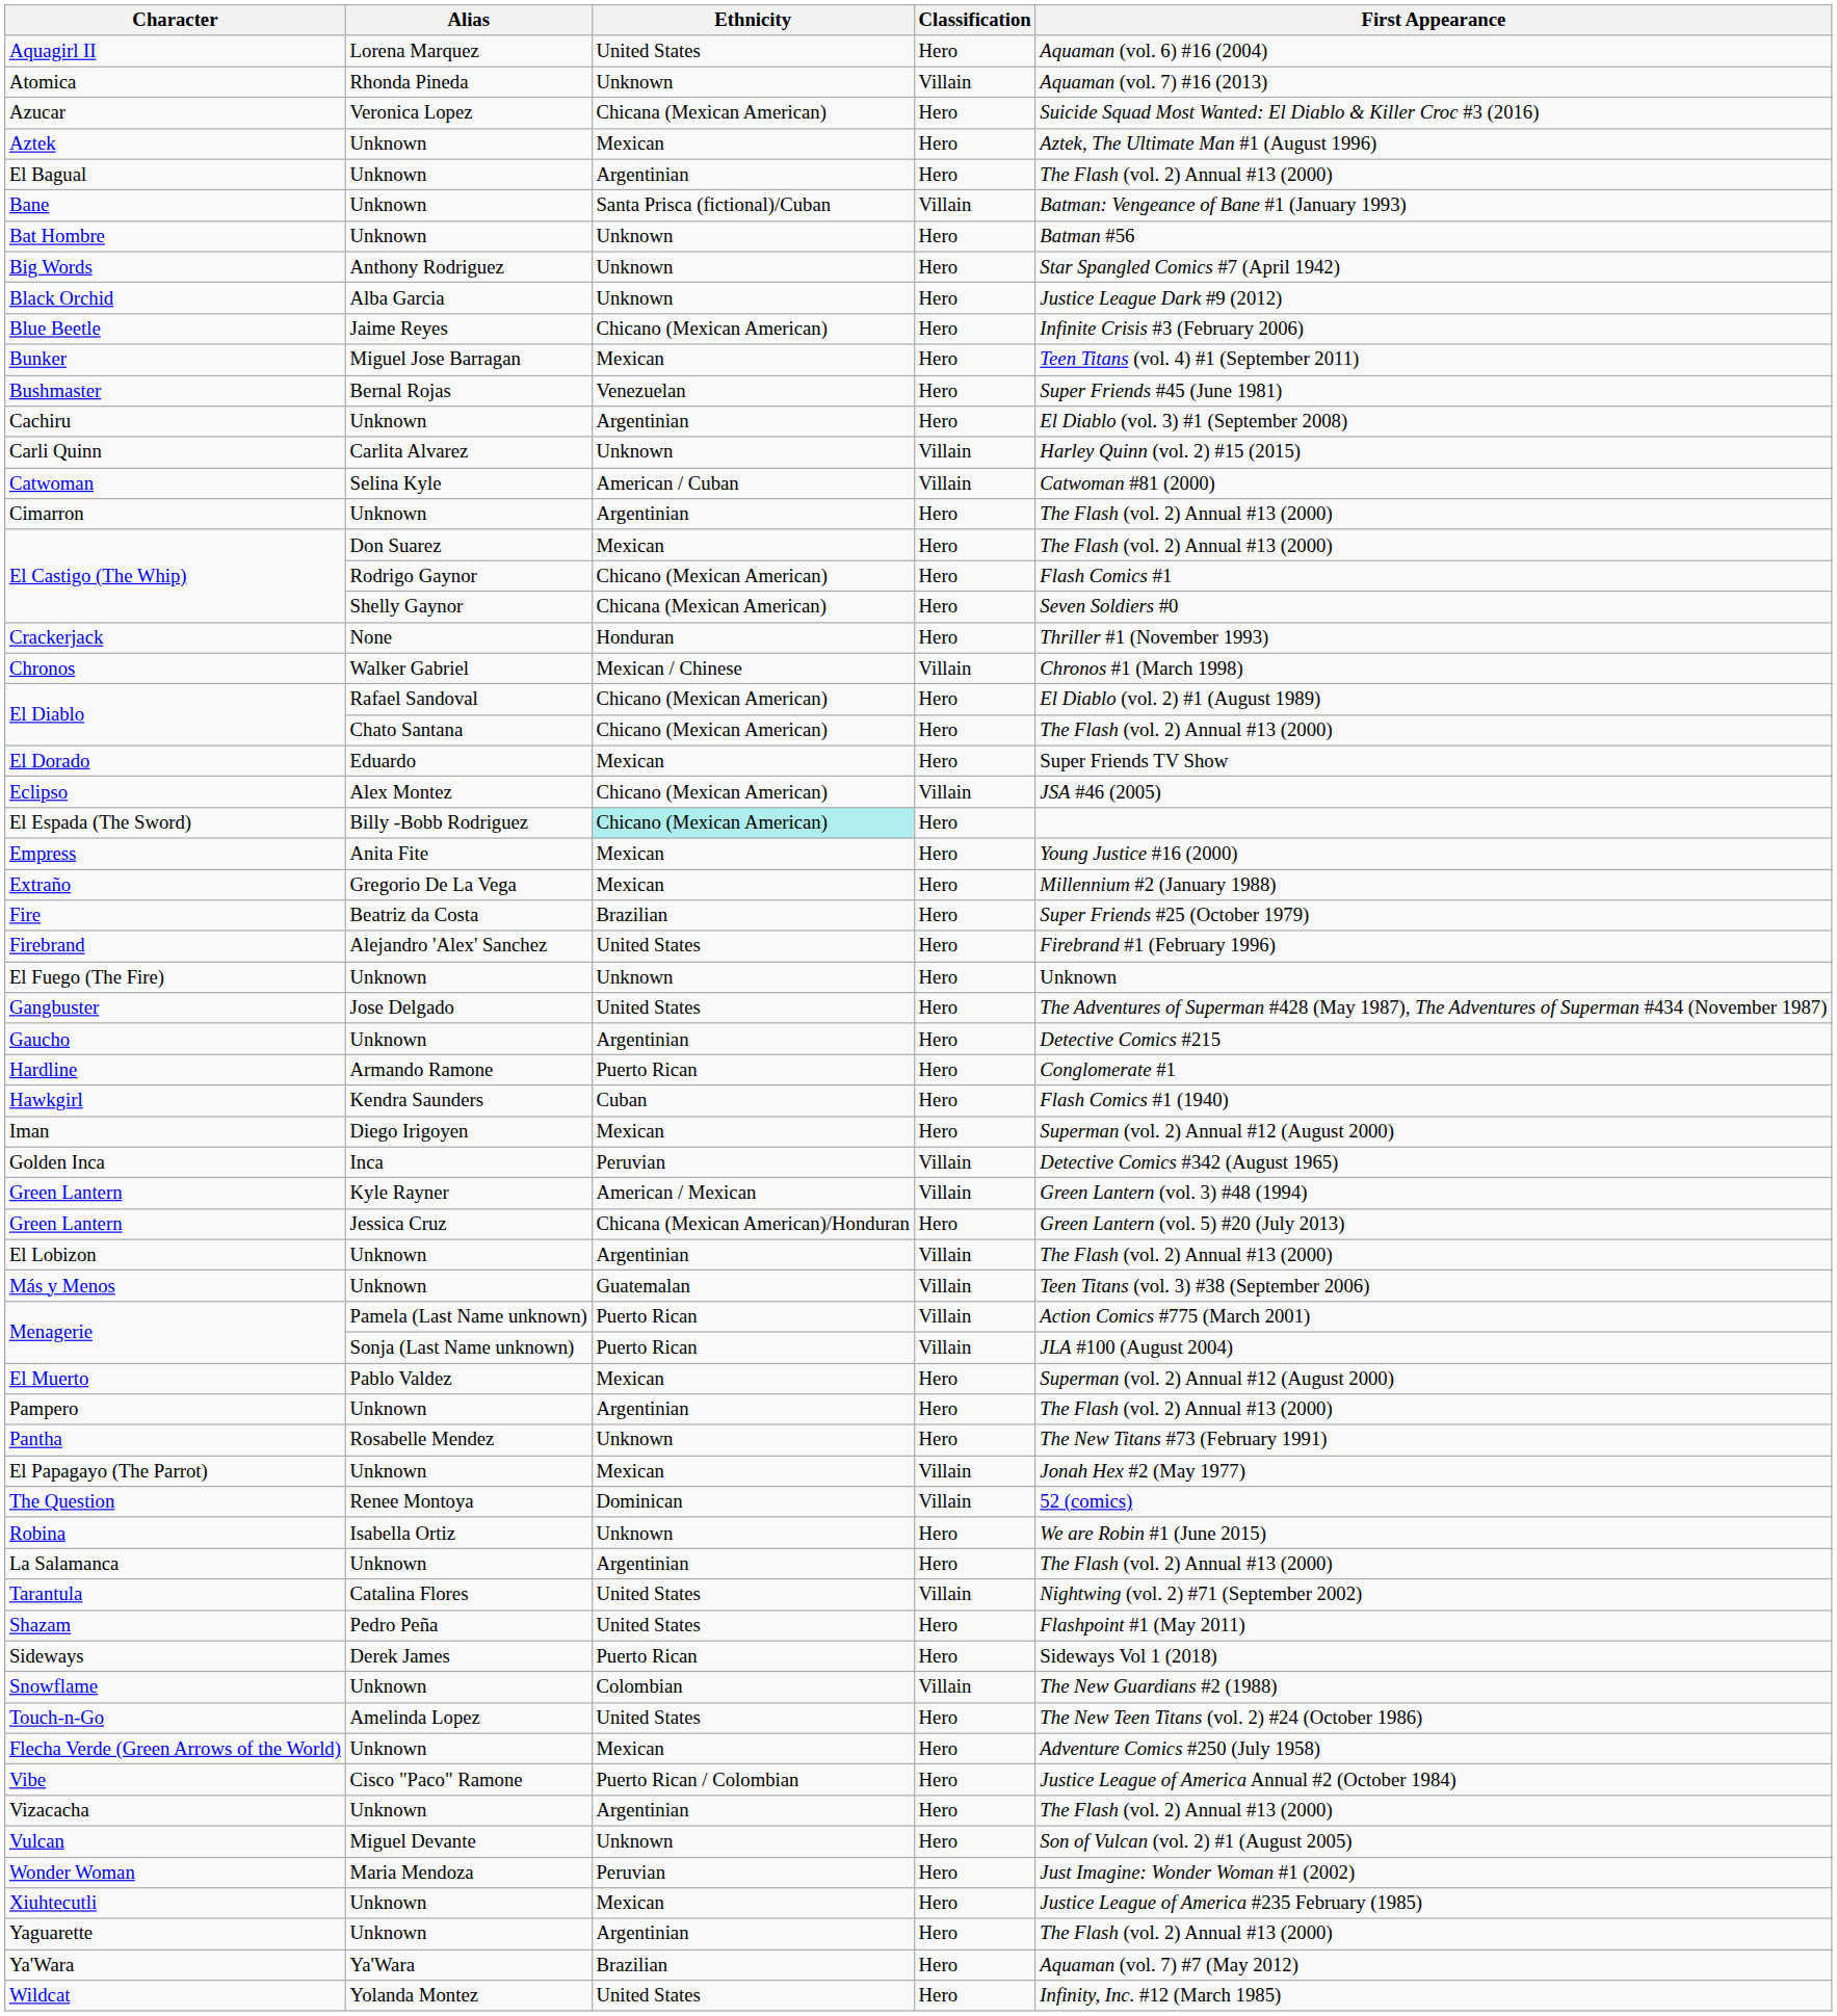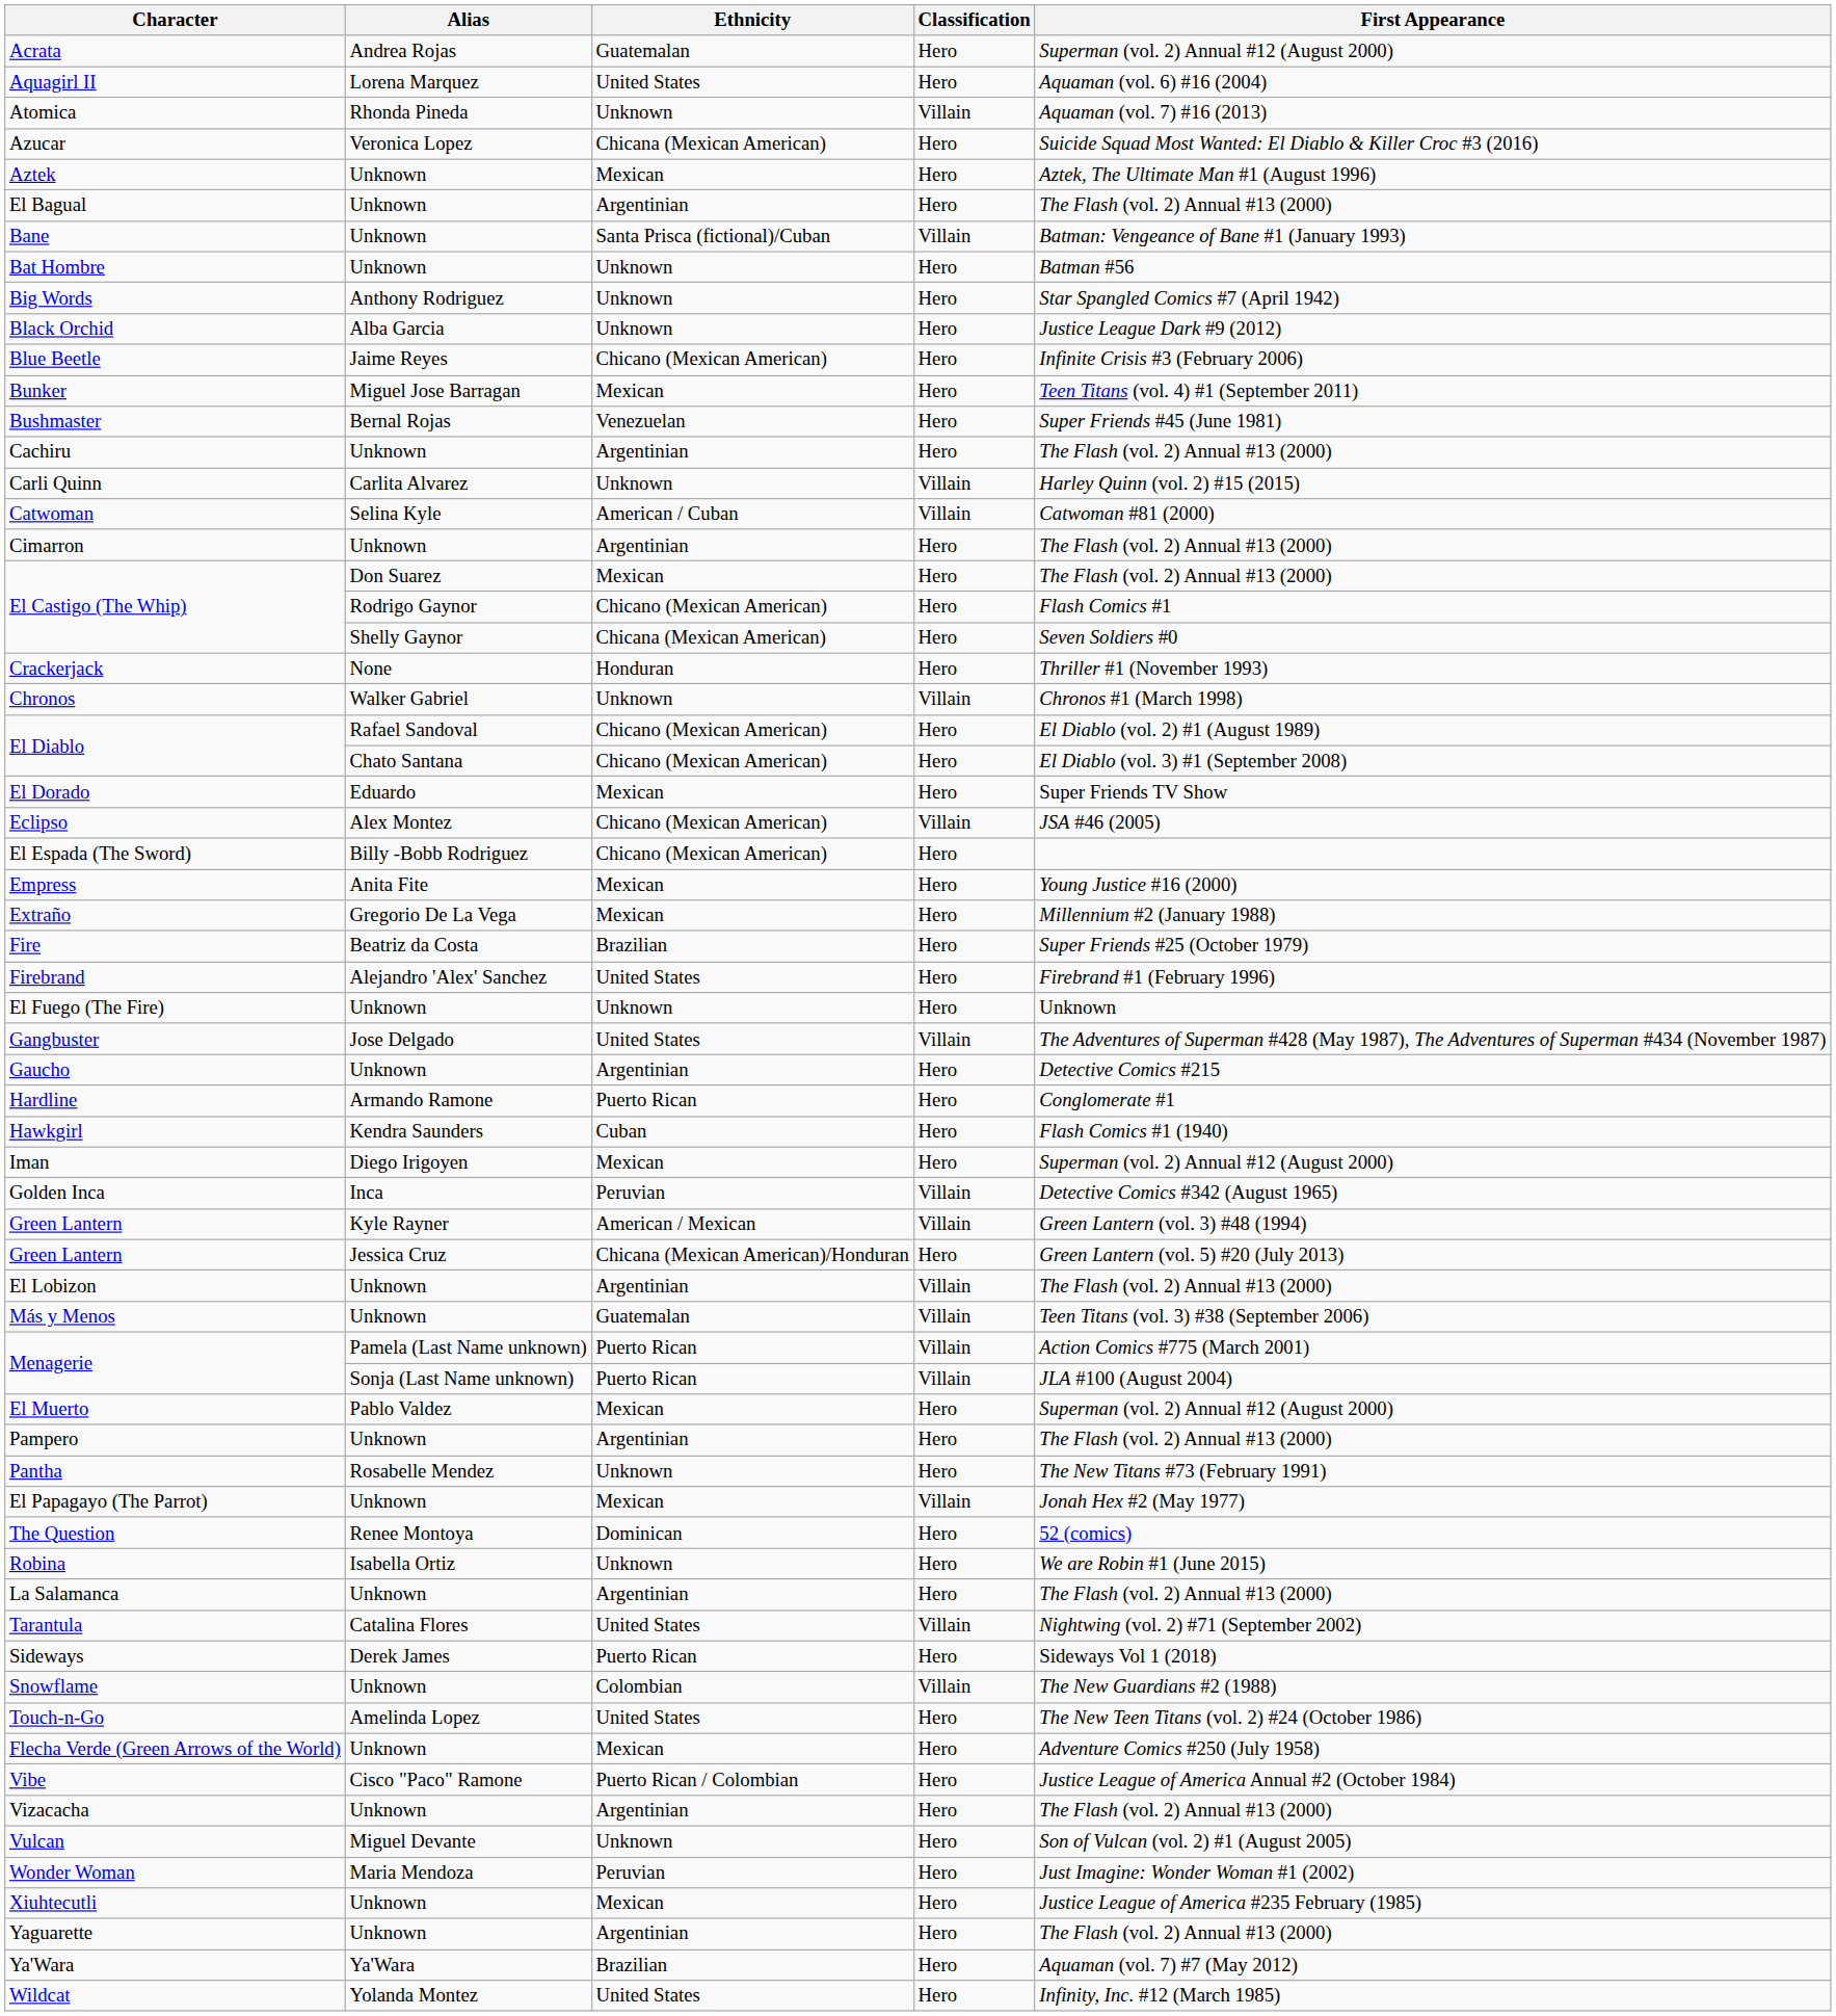+ row: Acrata | Andrea Rojas | Guatemalan | Hero | Superman (vol. 2) Annual #12 (August 2000)
Cachiru | First Appearance: El Diablo (vol. 3) #1 (September 2008) -> The Flash (vol. 2) Annual #13 (2000)
Chronos | Ethnicity: Mexican / Chinese -> Unknown
El Diablo / Chato Santana | First Appearance: The Flash (vol. 2) Annual #13 (2000) -> El Diablo (vol. 3) #1 (September 2008)
El Espada (The Sword) | Ethnicity: paleturquoise background -> no background
Gangbuster | Classification: Hero -> Villain
The Question | Classification: Villain -> Hero
- row: Shazam | Pedro Peña | United States | Hero | Flashpoint #1 (May 2011)
